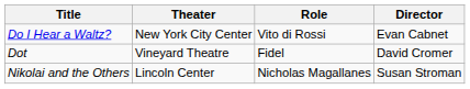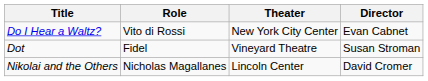columns swapped: Role <-> Theater
Dot | Director: David Cromer -> Susan Stroman
Nikolai and the Others | Director: Susan Stroman -> David Cromer
